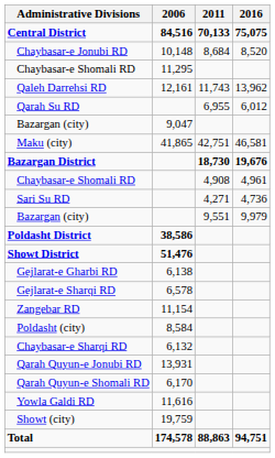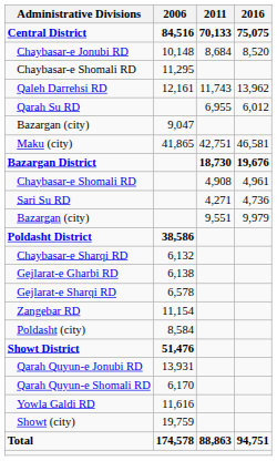rows swapped: Chaybasar-e Sharqi RD <-> Showt District
